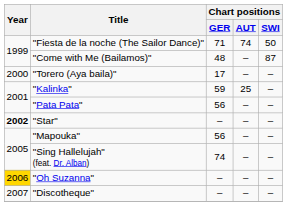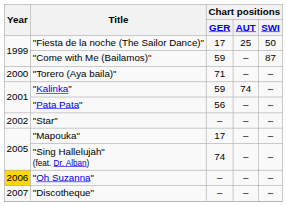"Fiesta de la noche (The Sailor Dance)" | Chart positions / GER: 71 -> 17
"Fiesta de la noche (The Sailor Dance)" | Chart positions / AUT: 74 -> 25
"Come with Me (Bailamos)" | Chart positions / GER: 48 -> 59
"Torero (Aya baila)" | Chart positions / GER: 17 -> 71
"Kalinka" | Chart positions / AUT: 25 -> 74
"Star" | Year: bold -> normal
"Mapouka" | Chart positions / GER: 56 -> 17
